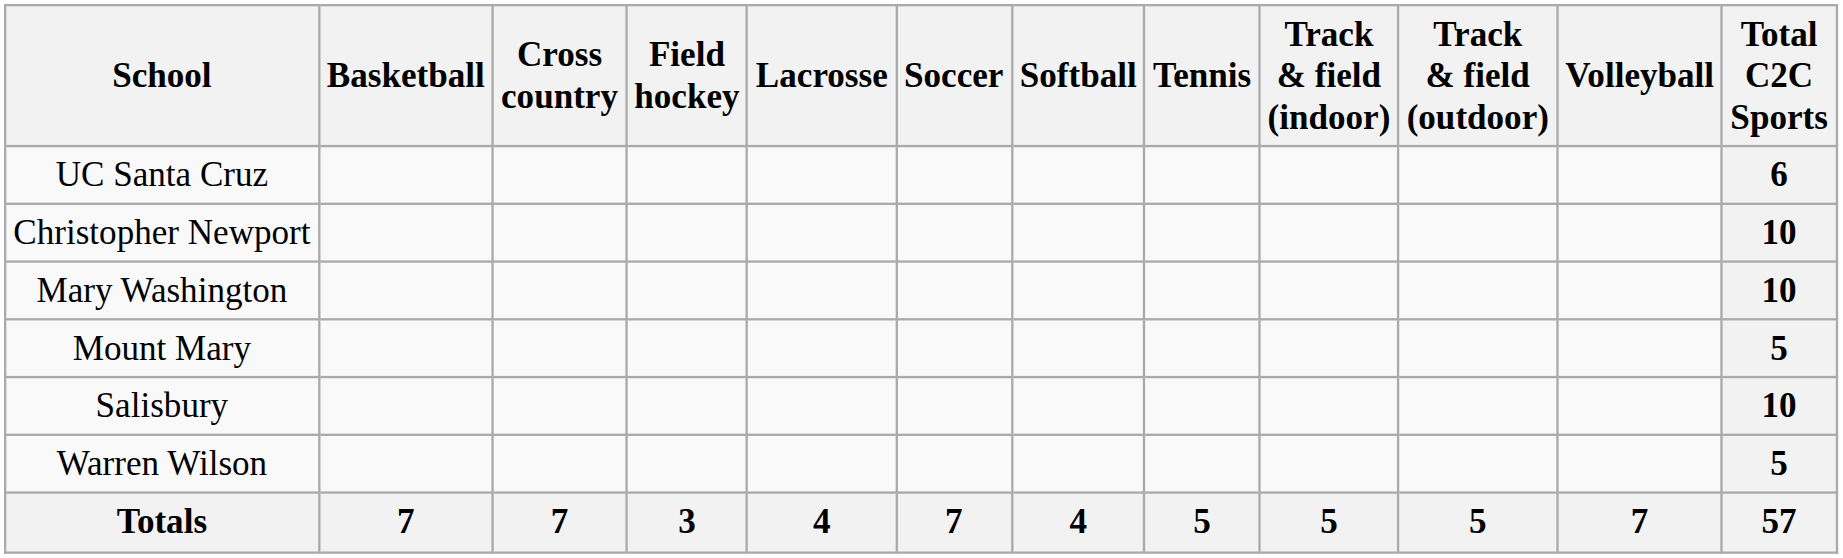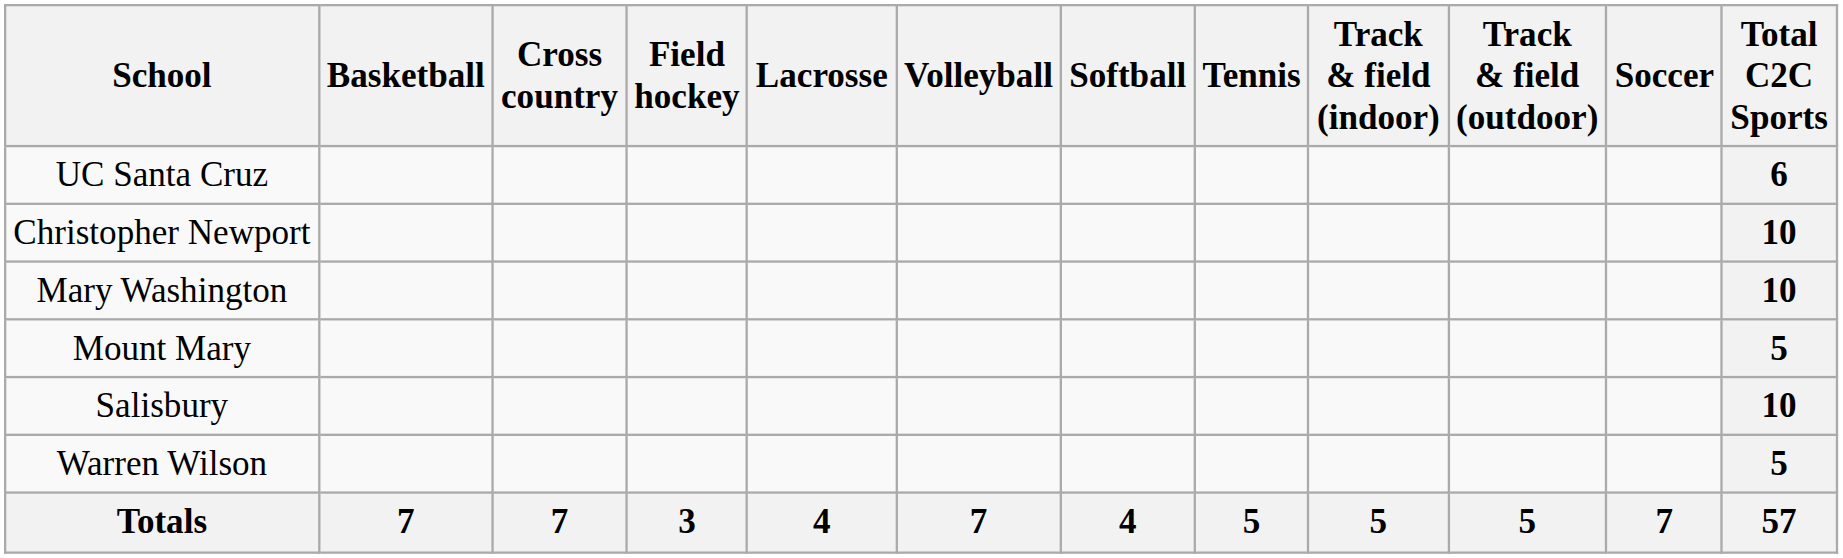columns swapped: Soccer <-> Volleyball
